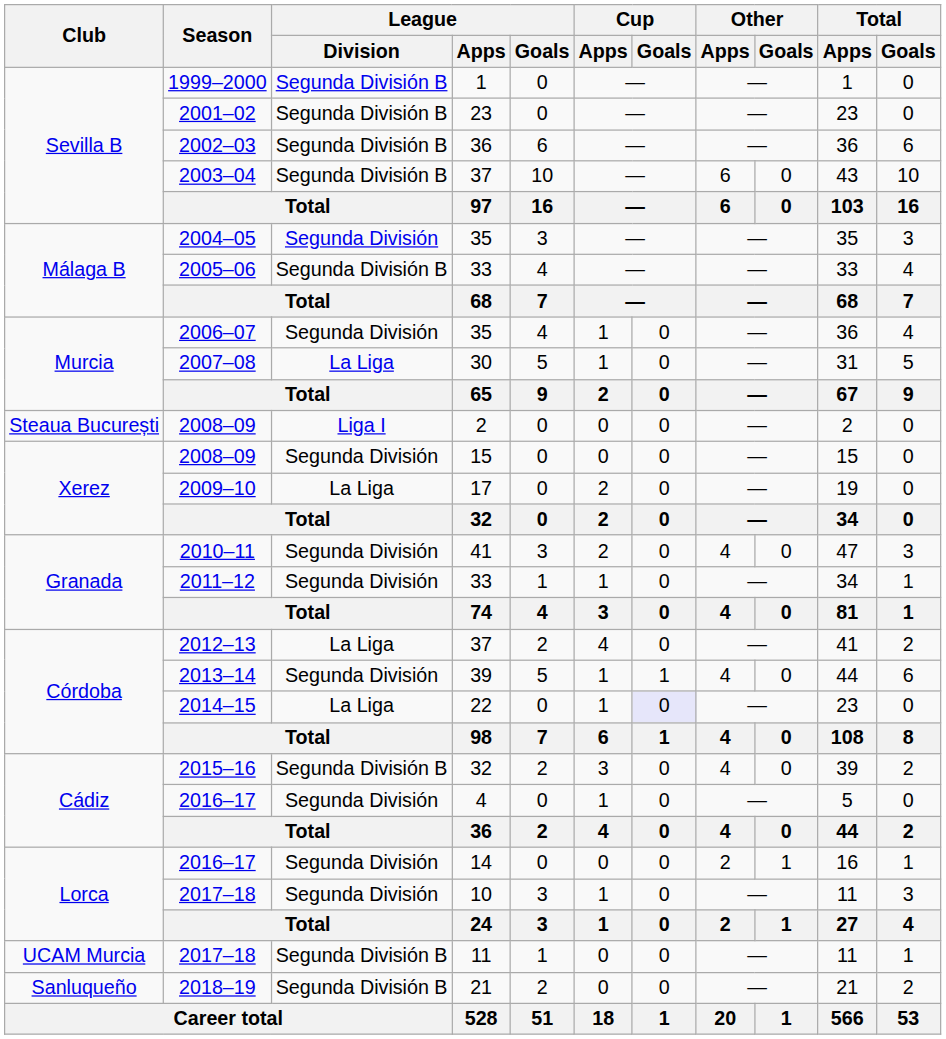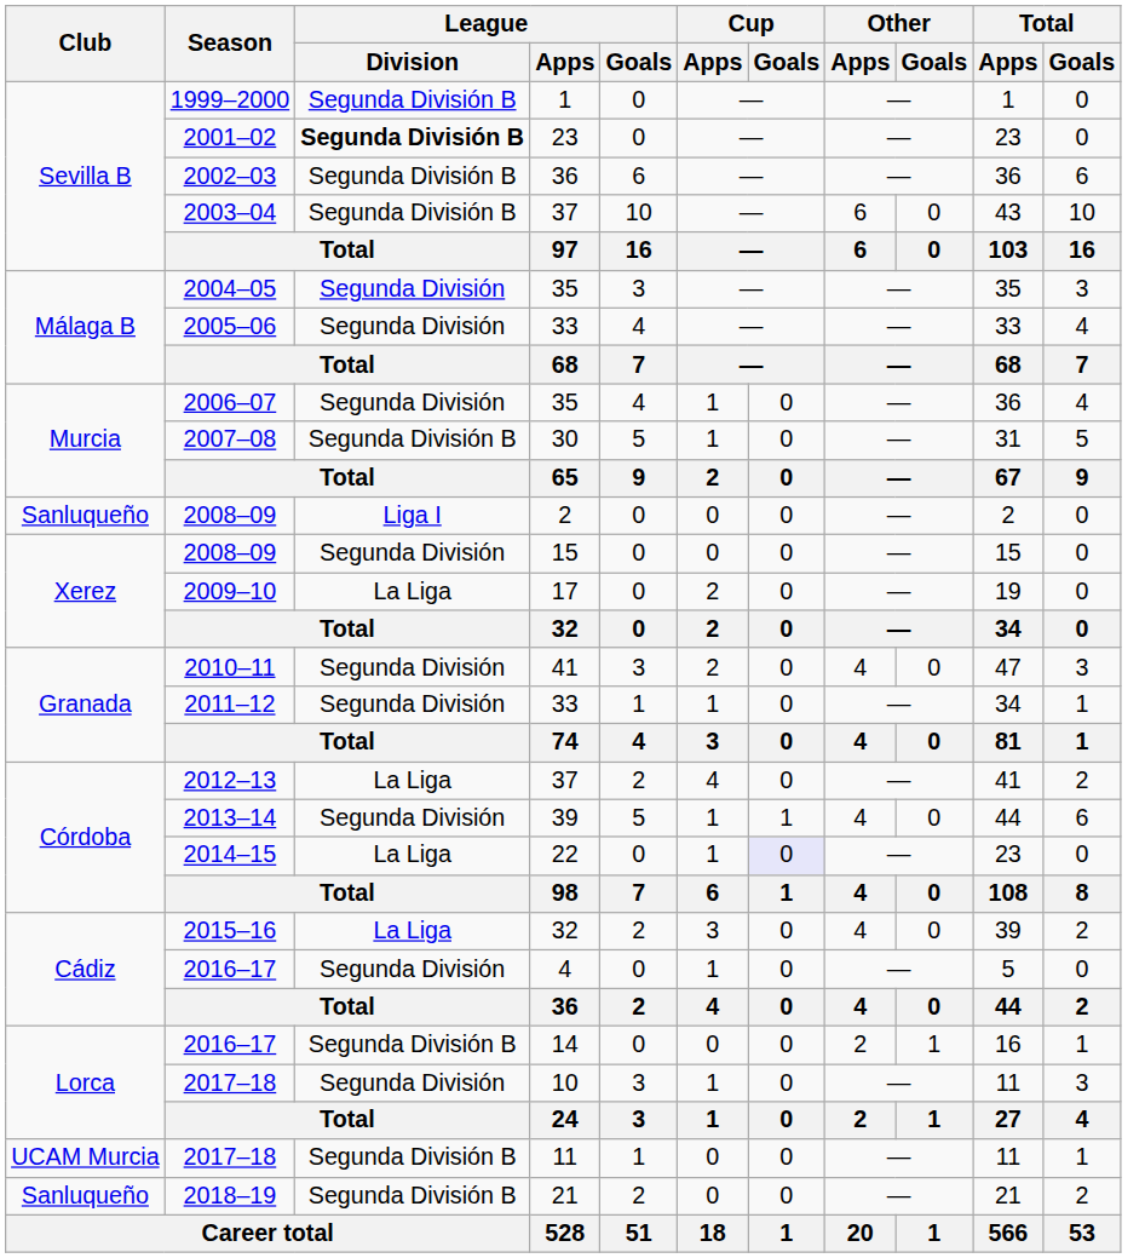2001–02 | League / Division: normal -> bold
2005–06 | League / Division: Segunda División B -> Segunda División
2007–08 | League / Division: La Liga -> Segunda División B
2008–09 / 2 | Club: Steaua București -> Sanluqueño
2015–16 | League / Division: Segunda División B -> La Liga
2016–17 / 14 | League / Division: Segunda División -> Segunda División B
